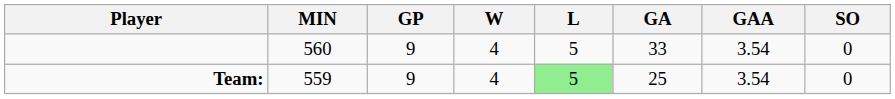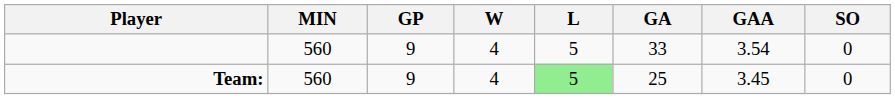Team: | MIN: 559 -> 560
Team: | GAA: 3.54 -> 3.45
